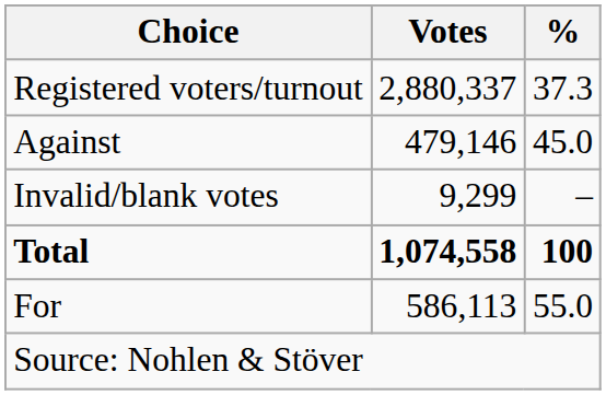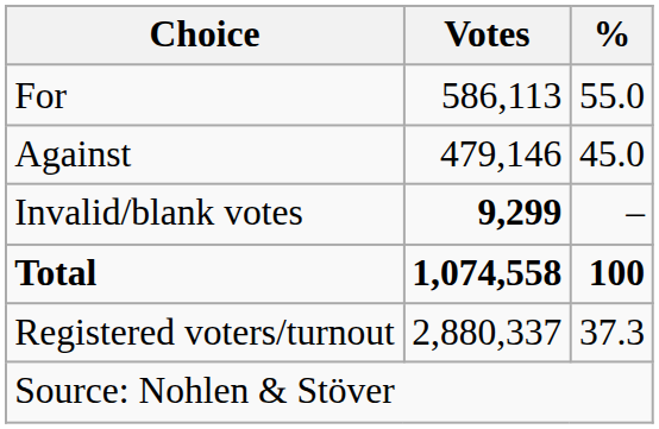rows swapped: For <-> Registered voters/turnout
Invalid/blank votes | Votes: normal -> bold
